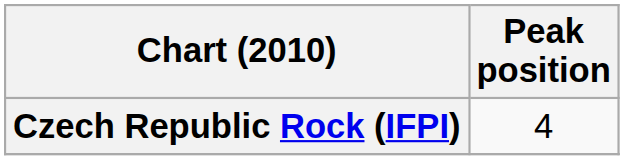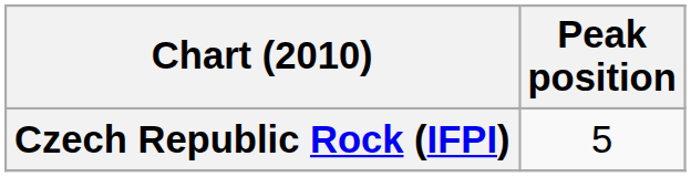Czech Republic Rock (IFPI) | Peak position: 4 -> 5
